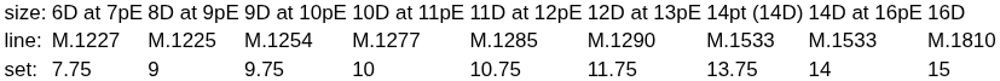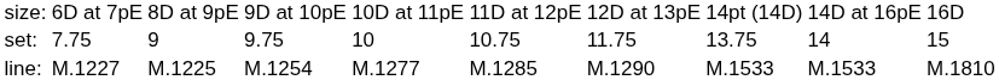rows swapped: set: <-> line:
